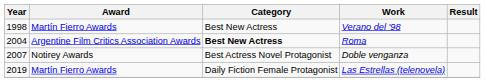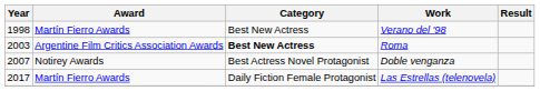Roma | Year: 2004 -> 2003
Las Estrellas (telenovela) | Year: 2019 -> 2017
